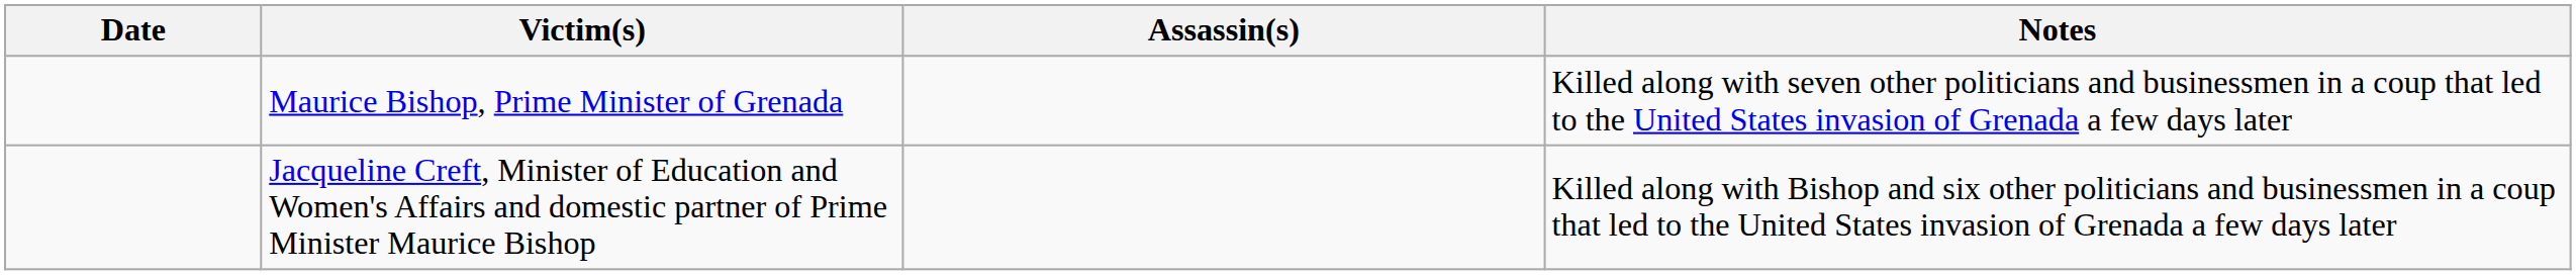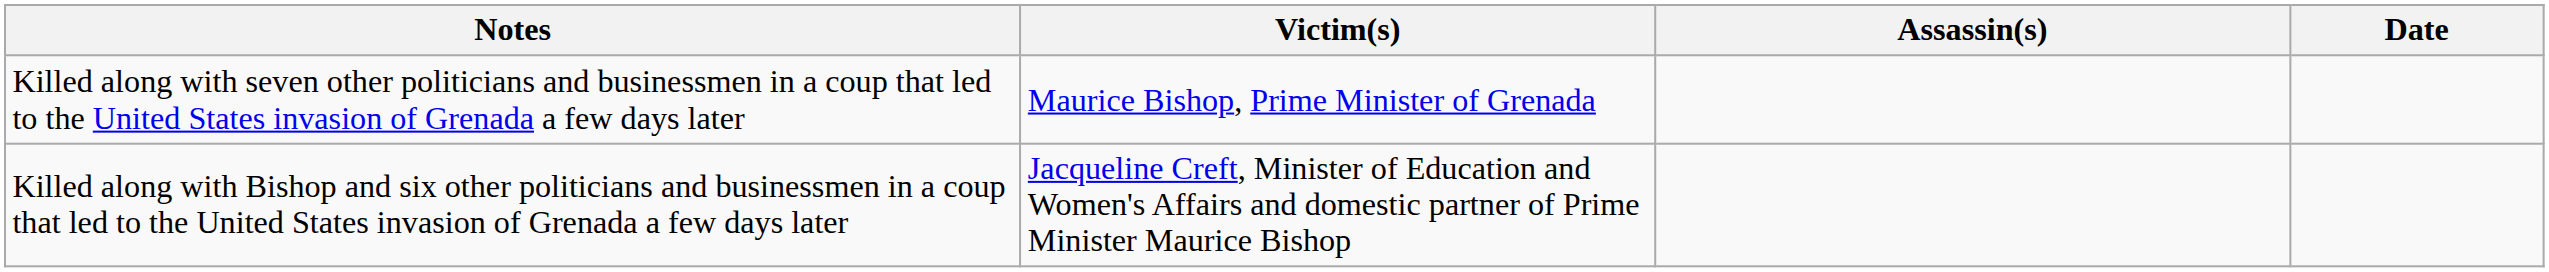columns swapped: Date <-> Notes
